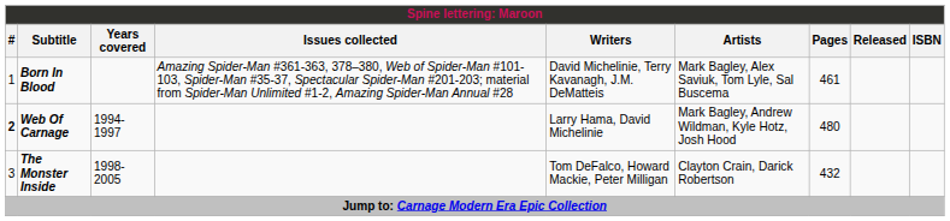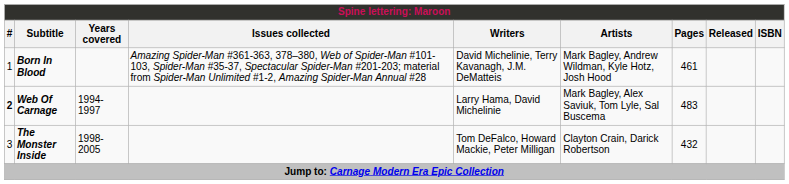Born In Blood | Artists: Mark Bagley, Alex Saviuk, Tom Lyle, Sal Buscema -> Mark Bagley, Andrew Wildman, Kyle Hotz, Josh Hood
Web Of Carnage | Artists: Mark Bagley, Andrew Wildman, Kyle Hotz, Josh Hood -> Mark Bagley, Alex Saviuk, Tom Lyle, Sal Buscema
Web Of Carnage | Pages: 480 -> 483
